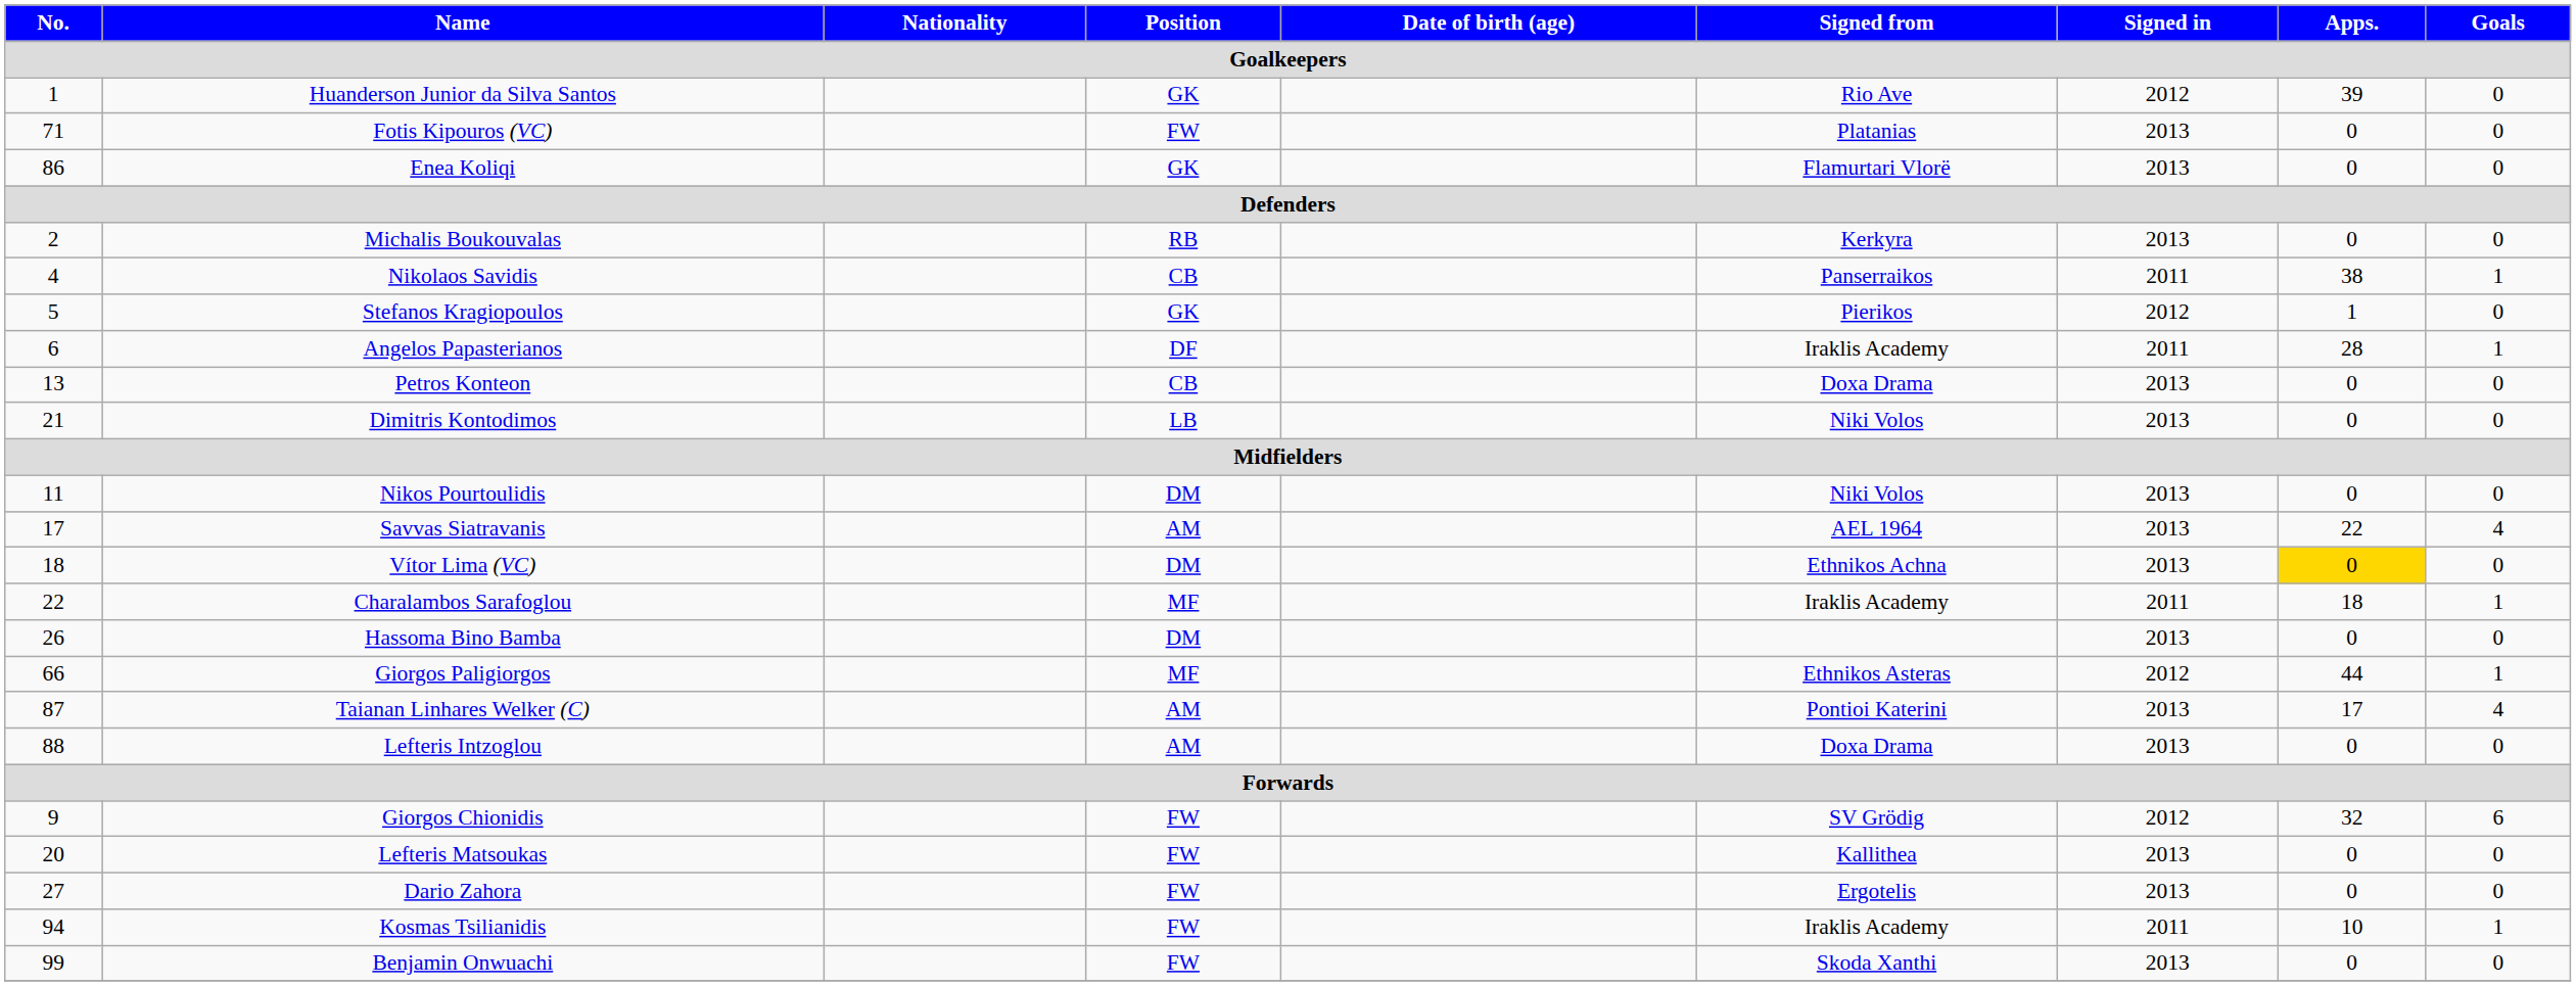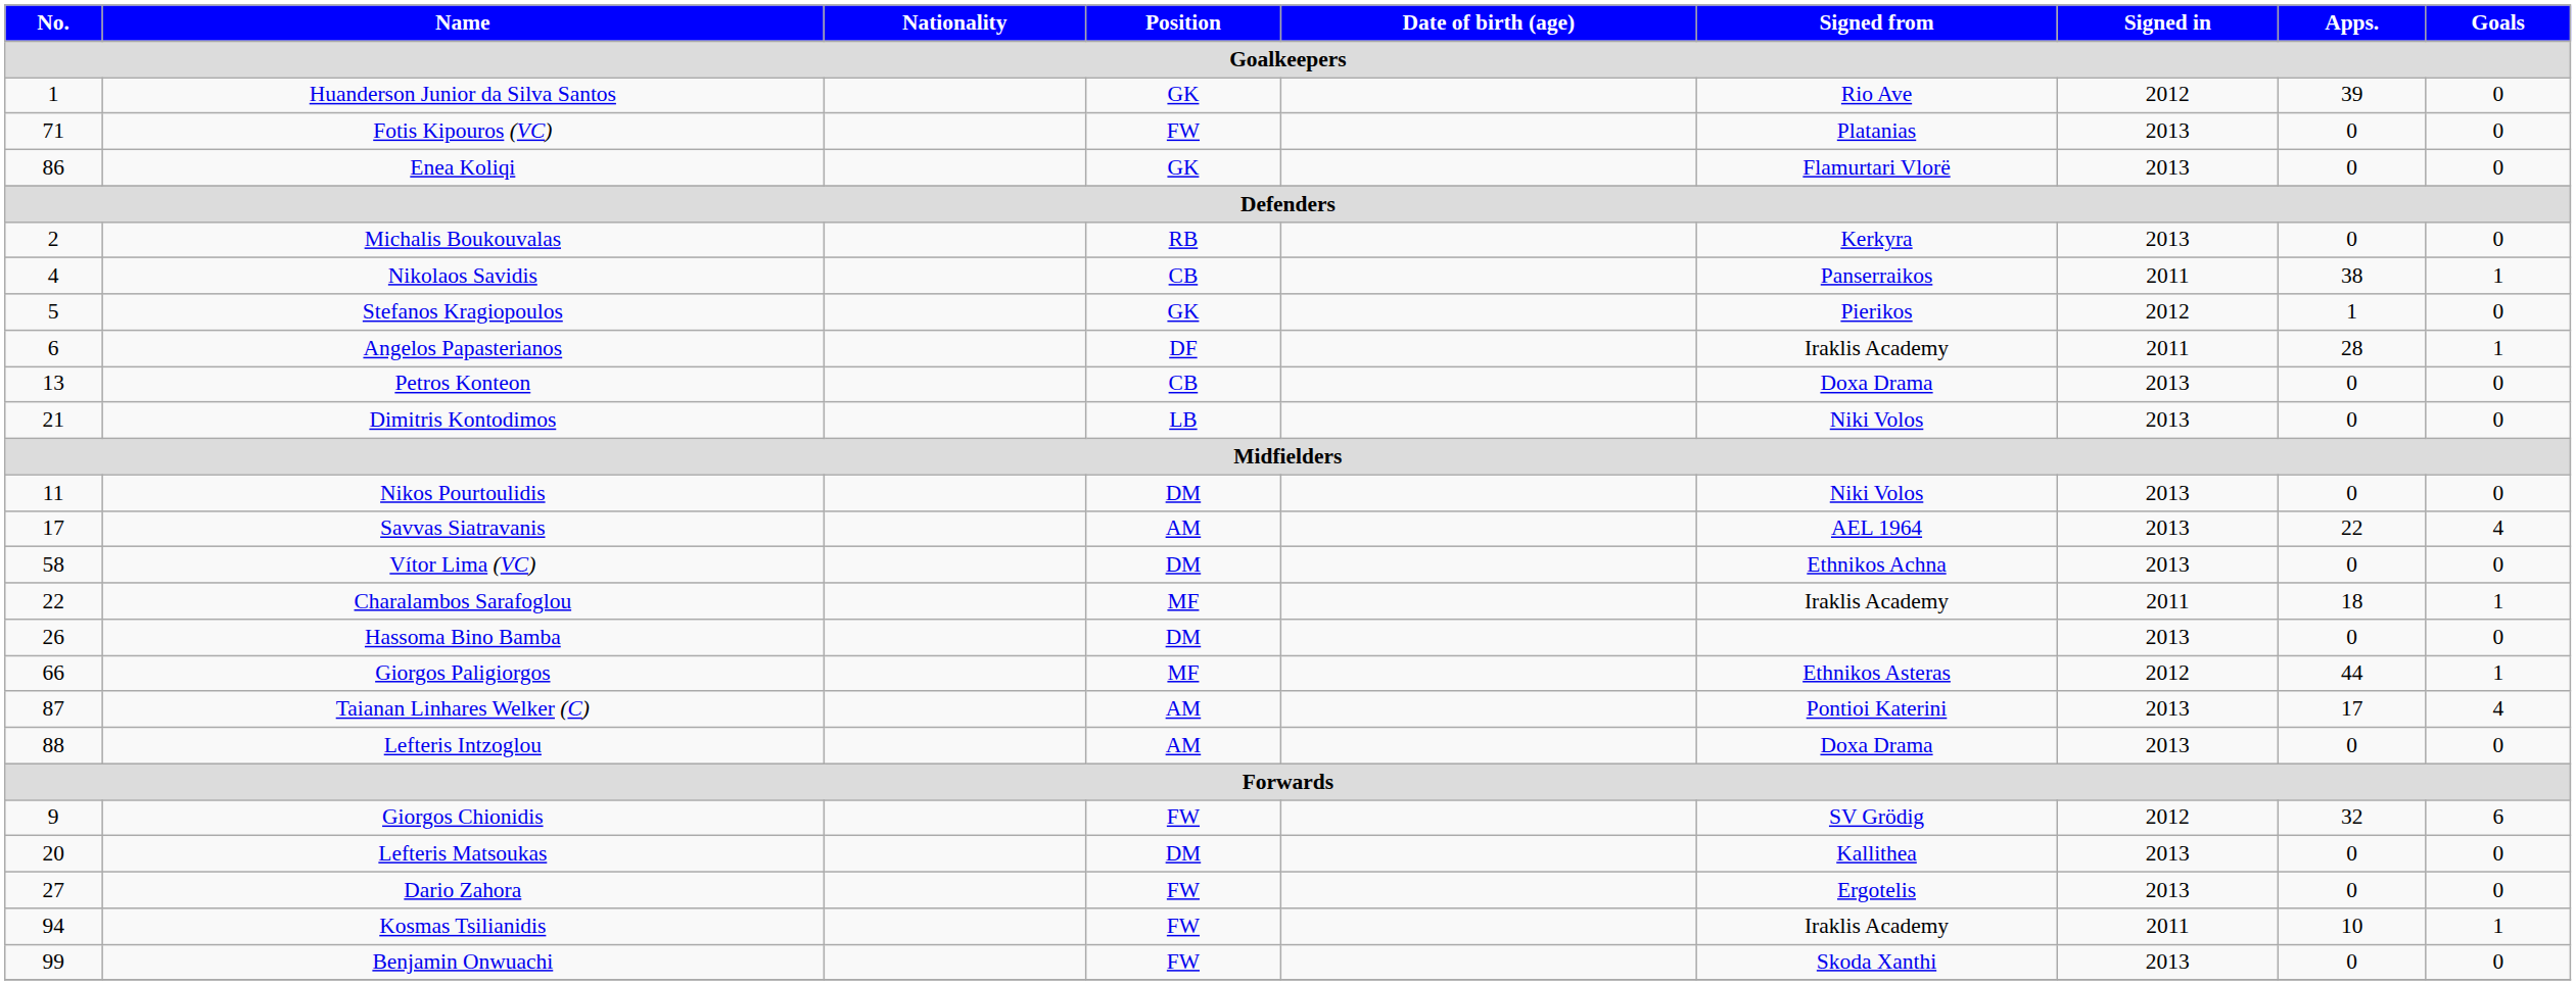Vítor Lima (VC) | No.: 18 -> 58
Vítor Lima (VC) | Apps.: gold background -> no background
Lefteris Matsoukas | Position: FW -> DM
